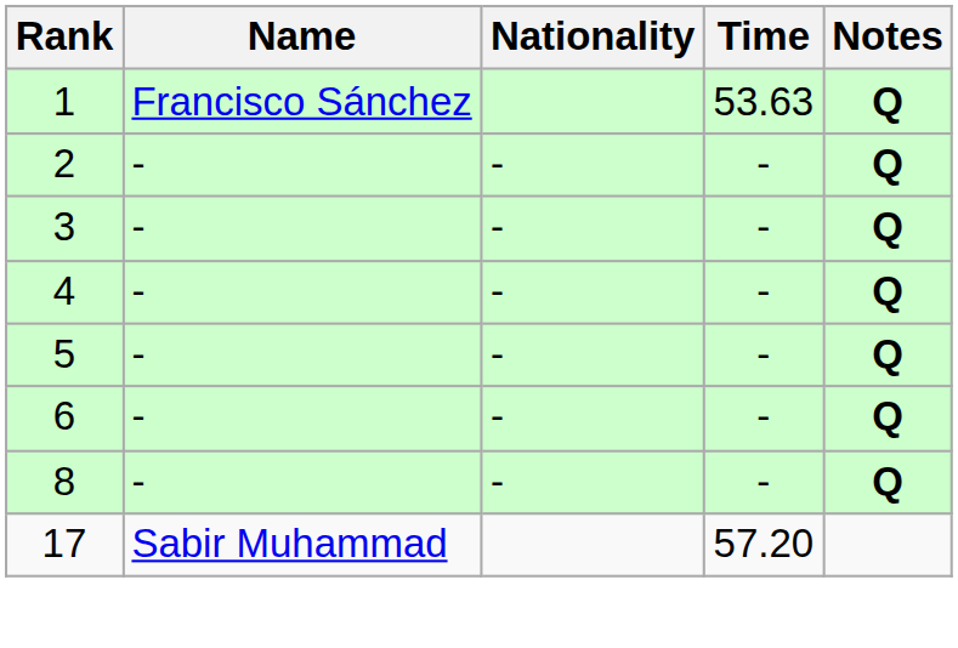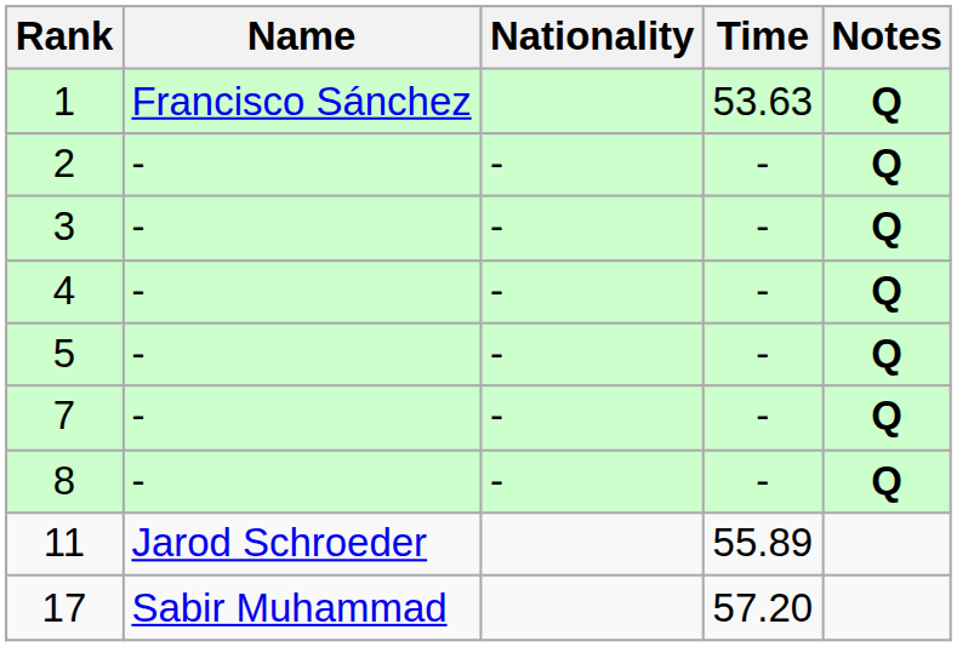- row: 6 | - | - | - | Q
+ row: 7 | - | - | - | Q
+ row: 11 | Jarod Schroeder | 55.89
